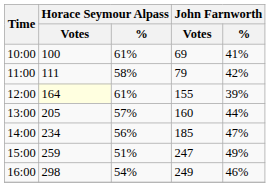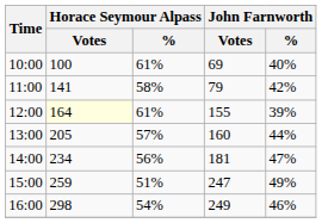10:00 | John Farnworth / %: 41% -> 40%
11:00 | Horace Seymour Alpass / Votes: 111 -> 141
14:00 | John Farnworth / Votes: 185 -> 181
